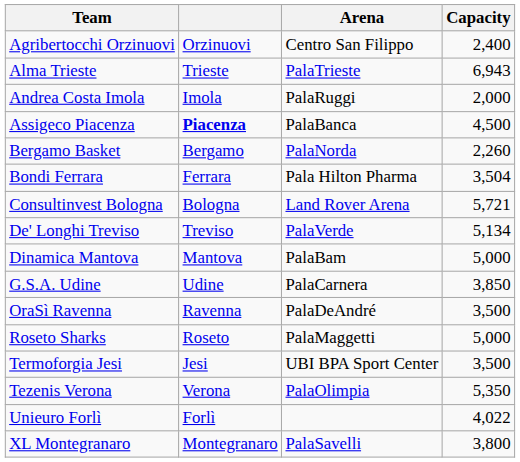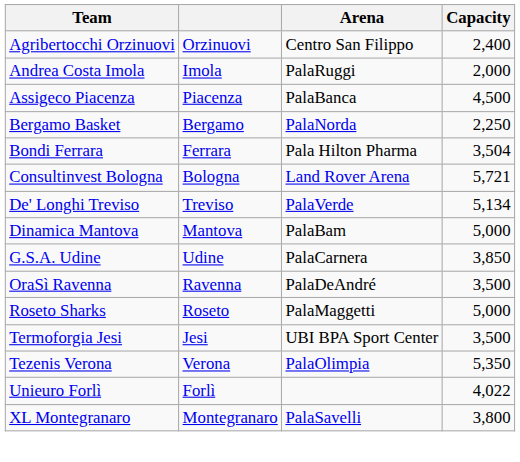- row: Alma Trieste | Trieste | PalaTrieste | 6,943
Assigeco Piacenza | column 2: bold -> normal
Bergamo Basket | Capacity: 2,260 -> 2,250
